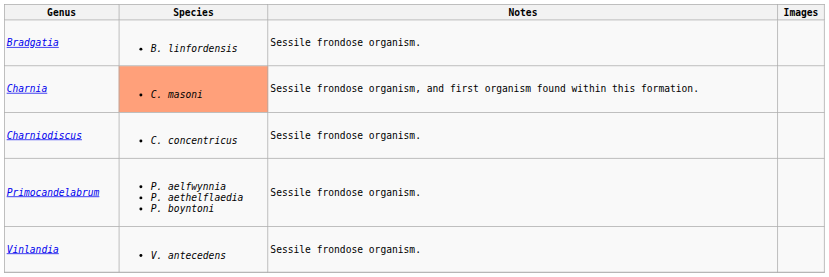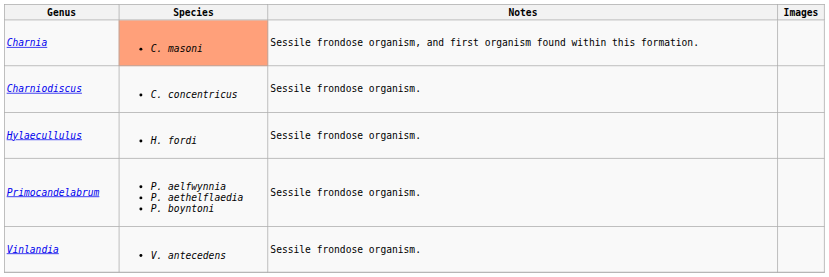- row: Bradgatia | B. linfordensis | Sessile frondose organism.
+ row: Hylaecullulus | H. fordi | Sessile frondose organism.
